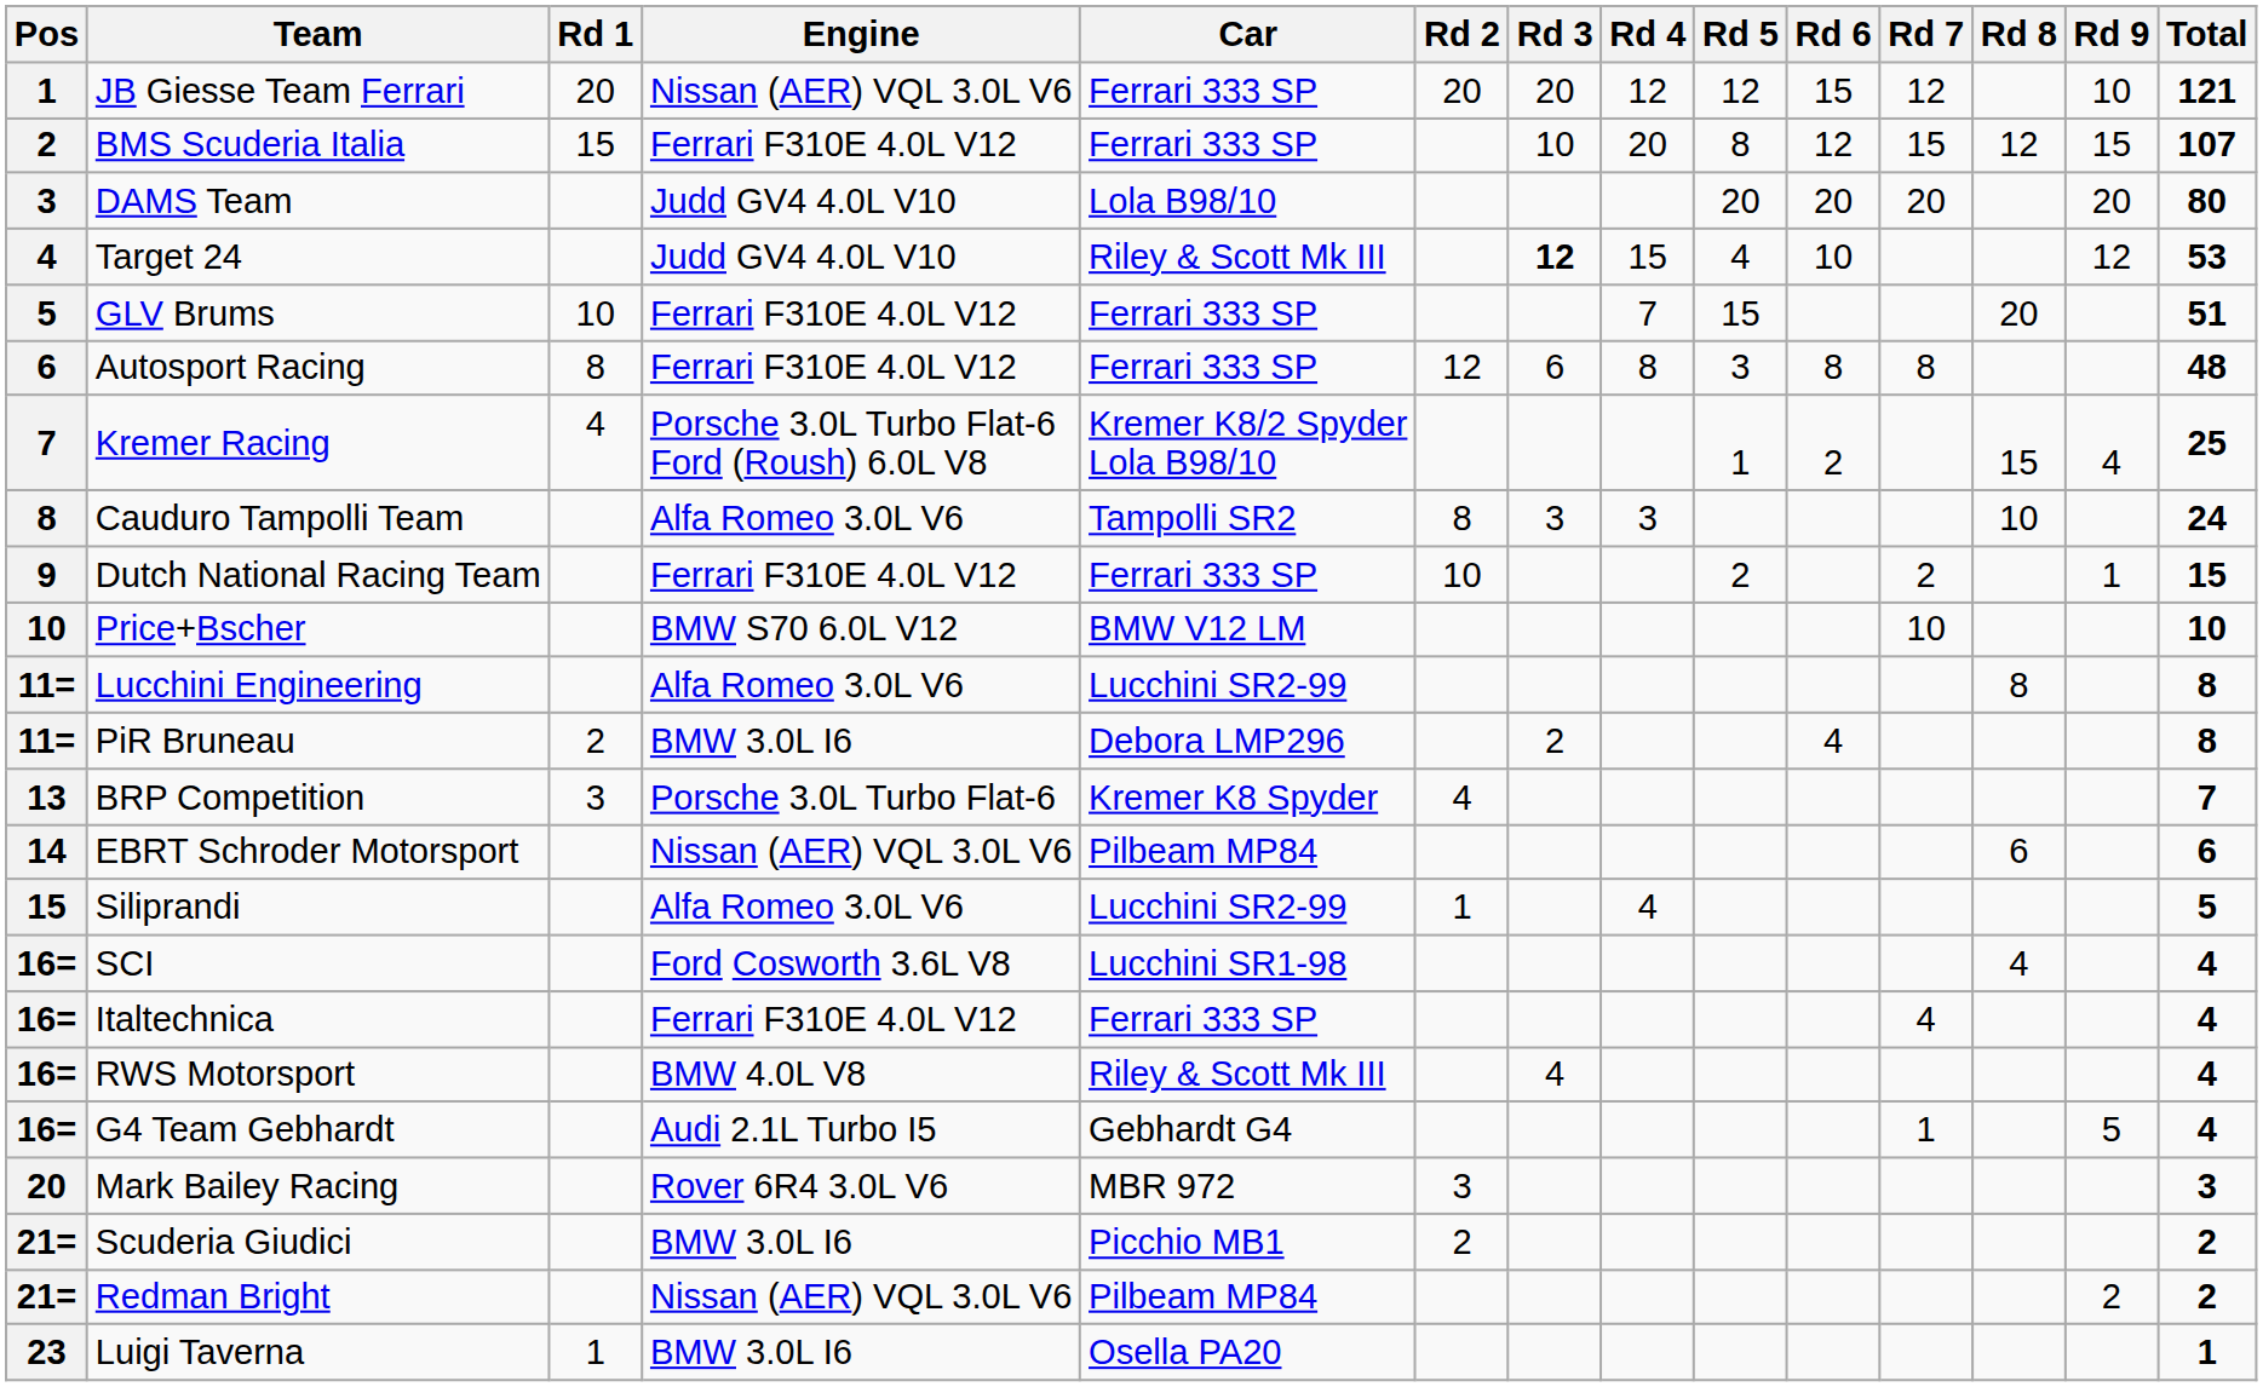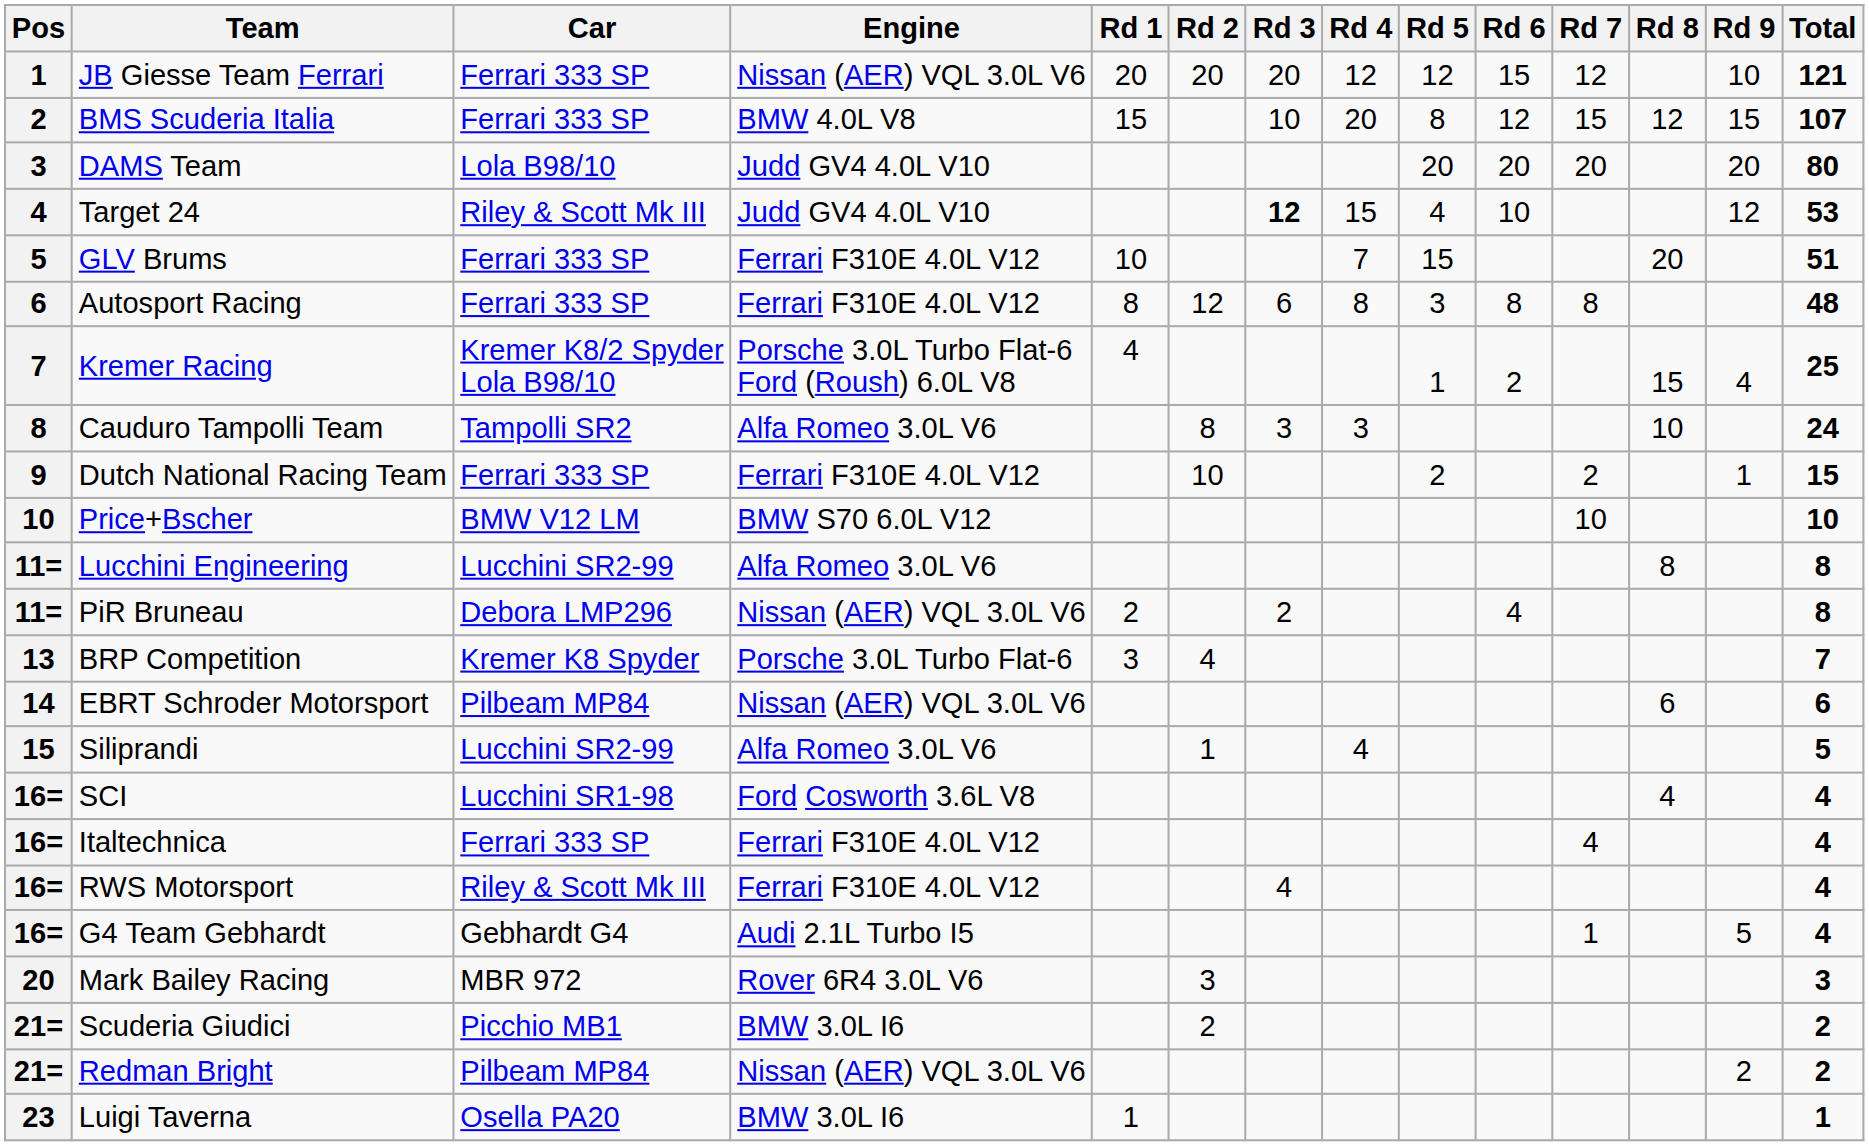columns swapped: Car <-> Rd 1
BMS Scuderia Italia | Engine: Ferrari F310E 4.0L V12 -> BMW 4.0L V8
PiR Bruneau | Engine: BMW 3.0L I6 -> Nissan (AER) VQL 3.0L V6
RWS Motorsport | Engine: BMW 4.0L V8 -> Ferrari F310E 4.0L V12
